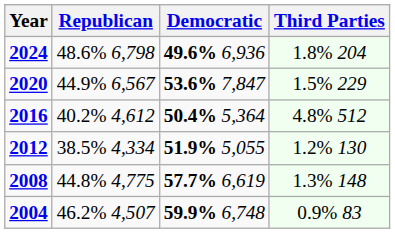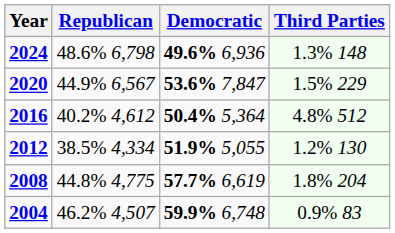2024 | Third Parties: 1.8% 204 -> 1.3% 148
2008 | Third Parties: 1.3% 148 -> 1.8% 204
